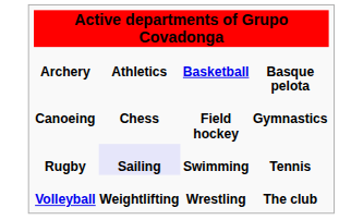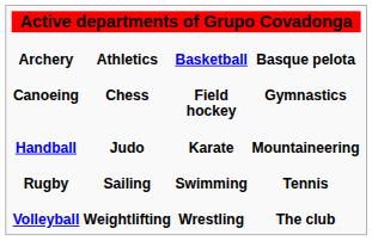+ row: Handball | Judo | Karate | Mountaineering
Rugby | column 2: lavender background -> no background
